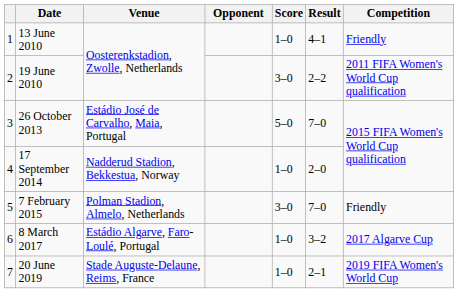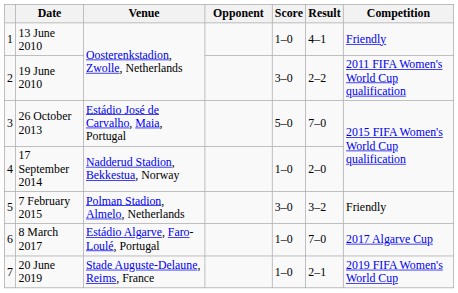7 February 2015 | Result: 7–0 -> 3–2
8 March 2017 | Result: 3–2 -> 7–0
